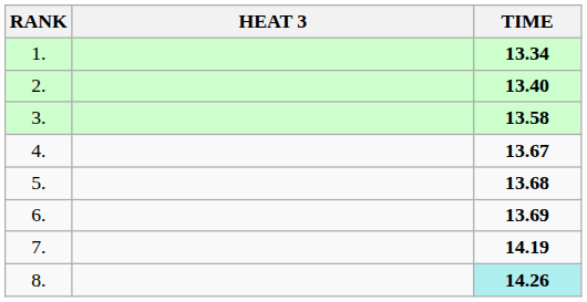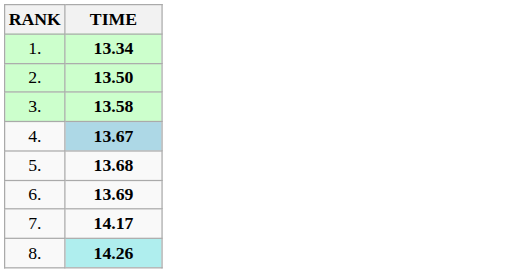- column: HEAT 3
2. | TIME: 13.40 -> 13.50
4. | TIME: no background -> lightblue background
7. | TIME: 14.19 -> 14.17
